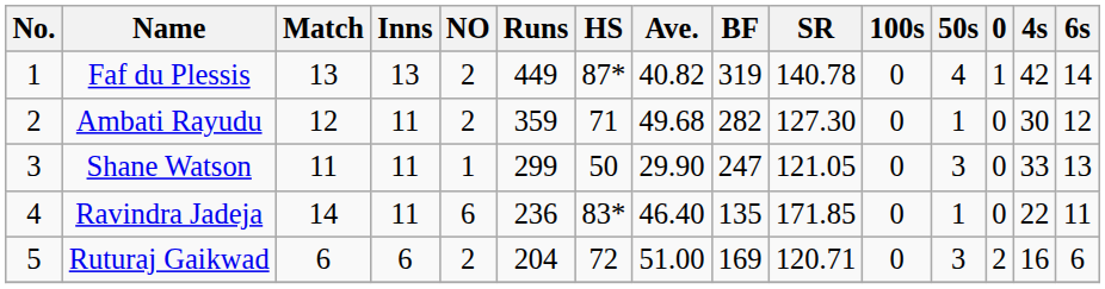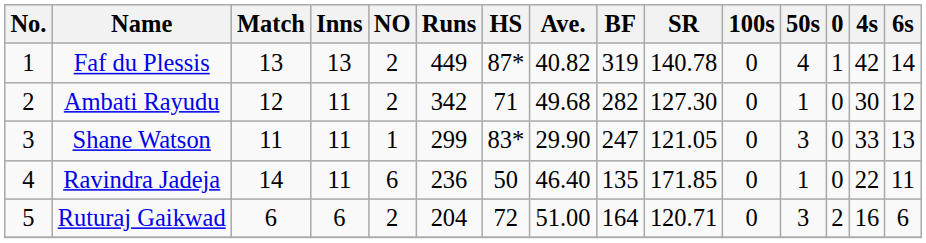Ambati Rayudu | Runs: 359 -> 342
Shane Watson | HS: 50 -> 83*
Ravindra Jadeja | HS: 83* -> 50
Ruturaj Gaikwad | BF: 169 -> 164
